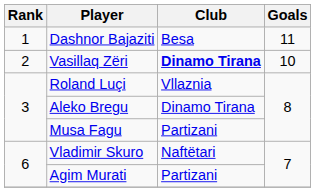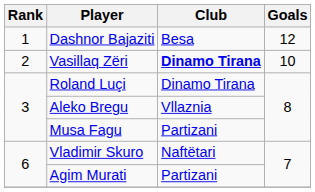Dashnor Bajaziti | Goals: 11 -> 12
Roland Luçi | Club: Vllaznia -> Dinamo Tirana
Aleko Bregu | Club: Dinamo Tirana -> Vllaznia
